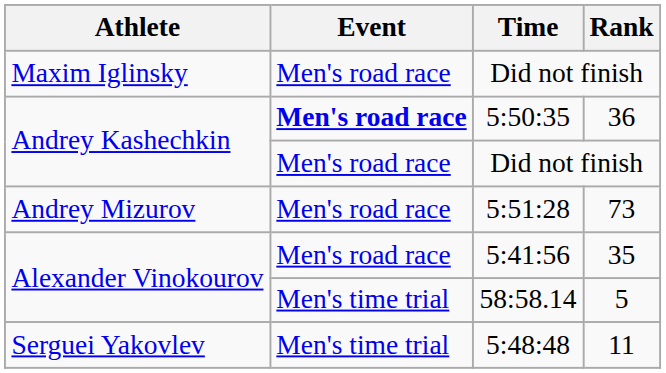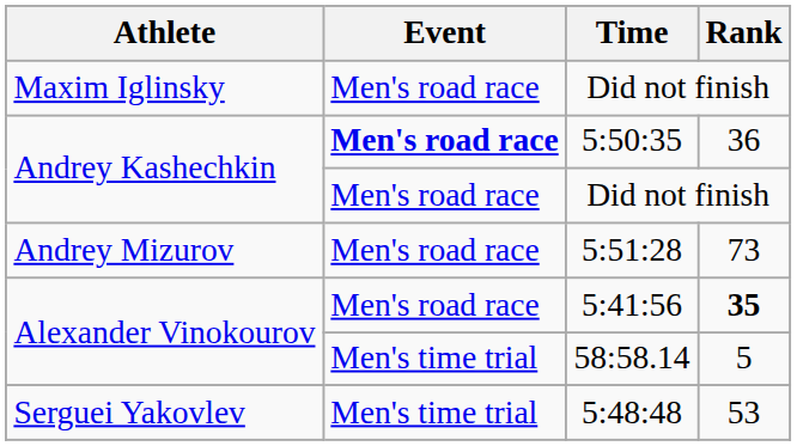5:41:56 | Rank: normal -> bold
5:48:48 | Rank: 11 -> 53
